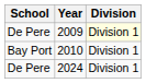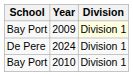2009 | School: De Pere -> Bay Port
rows swapped: 2010 <-> 2024
